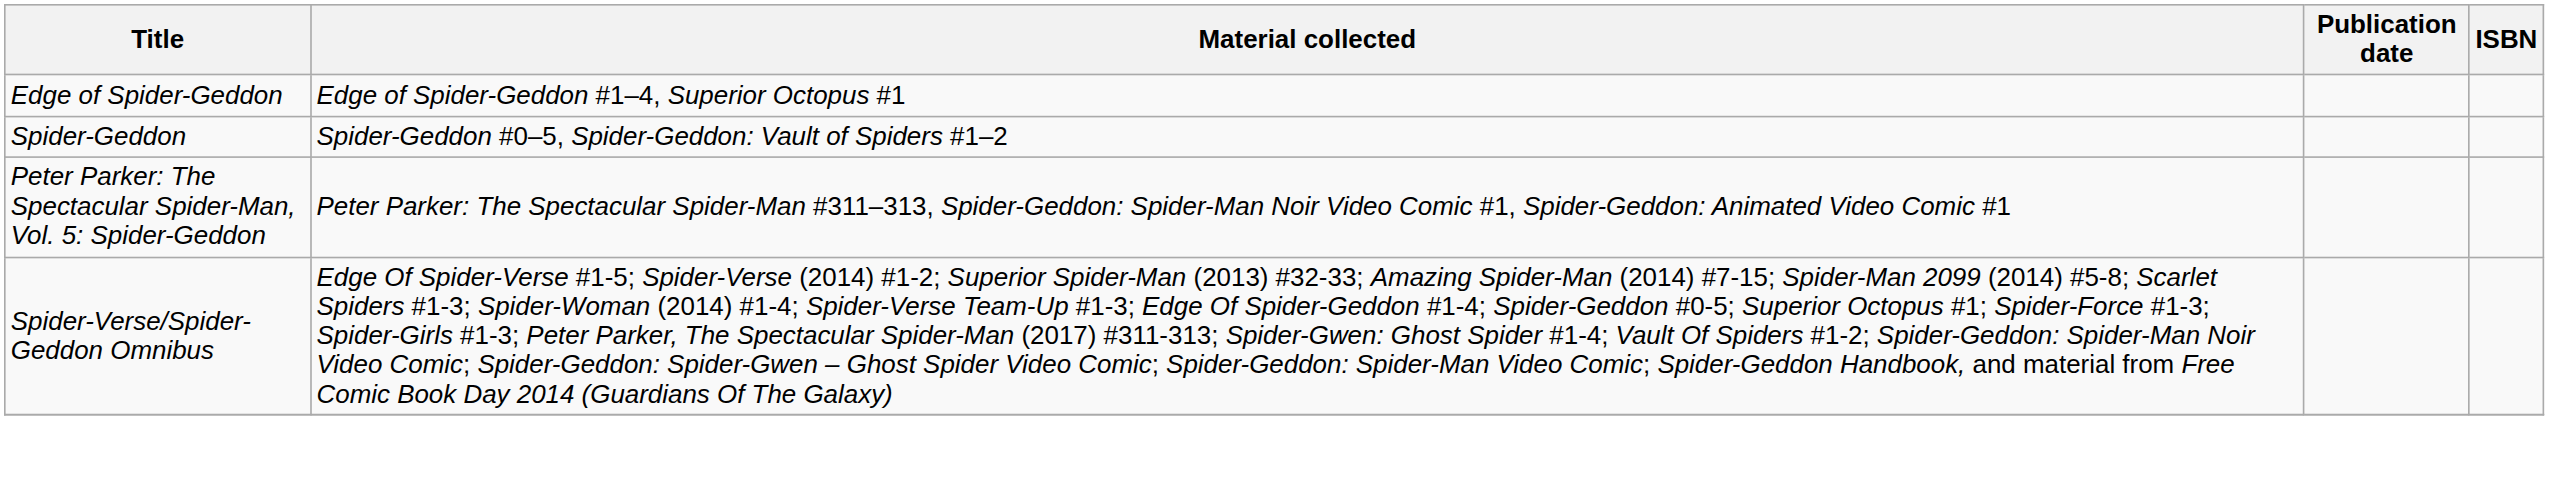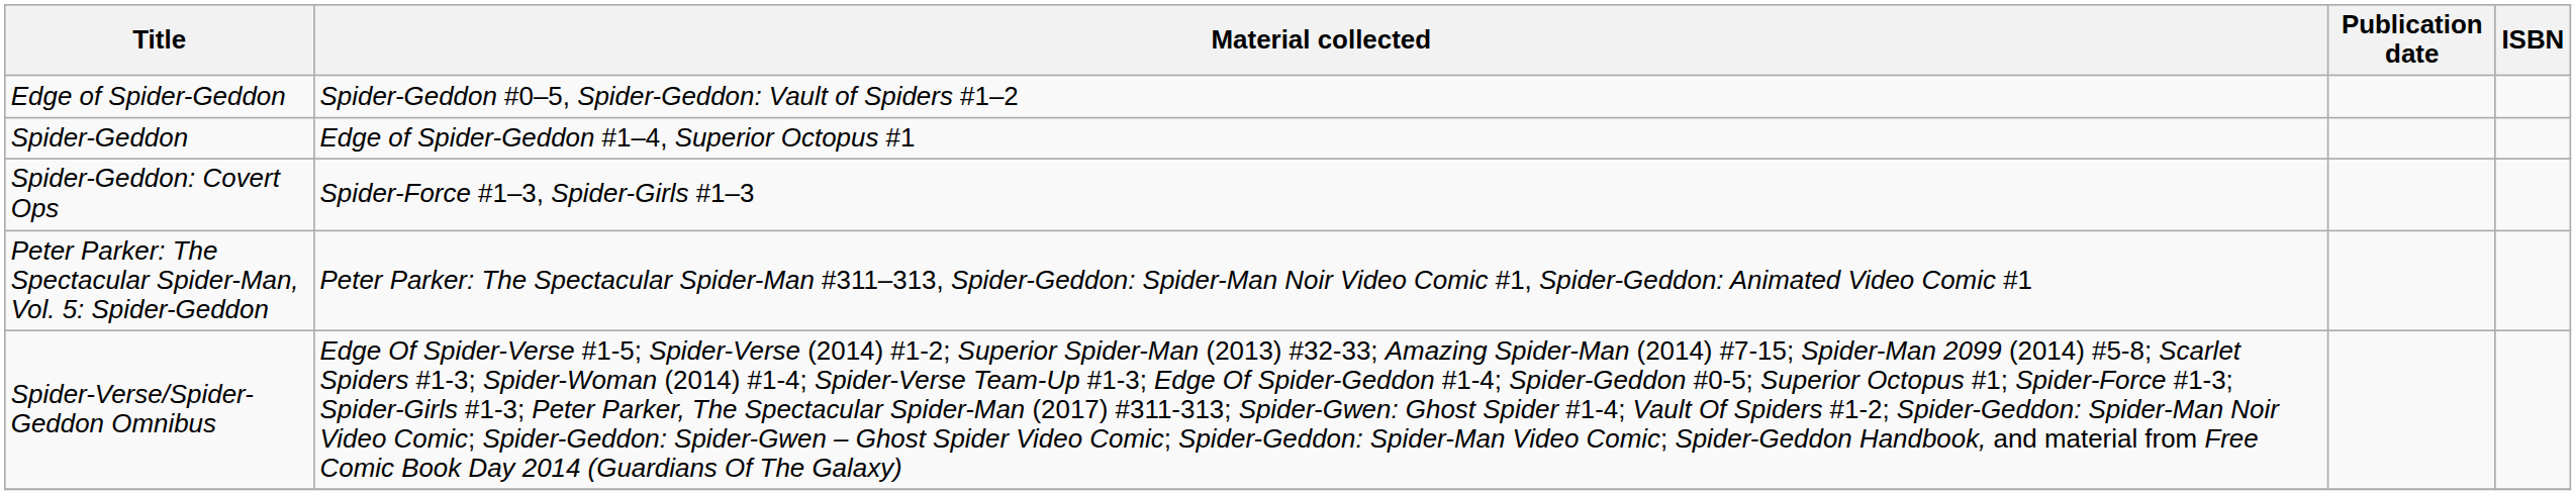Edge of Spider-Geddon | Material collected: Edge of Spider-Geddon #1–4, Superior Octopus #1 -> Spider-Geddon #0–5, Spider-Geddon: Vault of Spiders #1–2
Spider-Geddon | Material collected: Spider-Geddon #0–5, Spider-Geddon: Vault of Spiders #1–2 -> Edge of Spider-Geddon #1–4, Superior Octopus #1
+ row: Spider-Geddon: Covert Ops | Spider-Force #1–3, Spider-Girls #1–3
